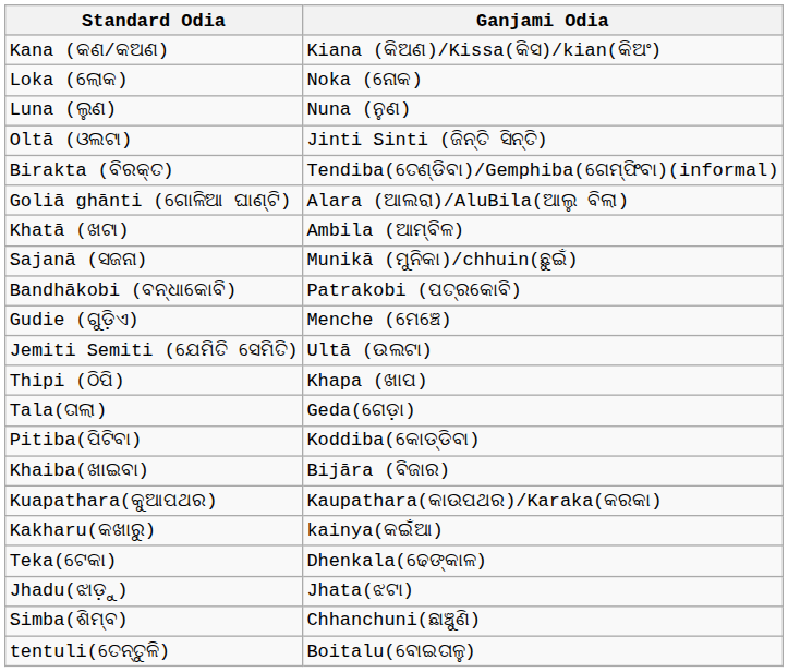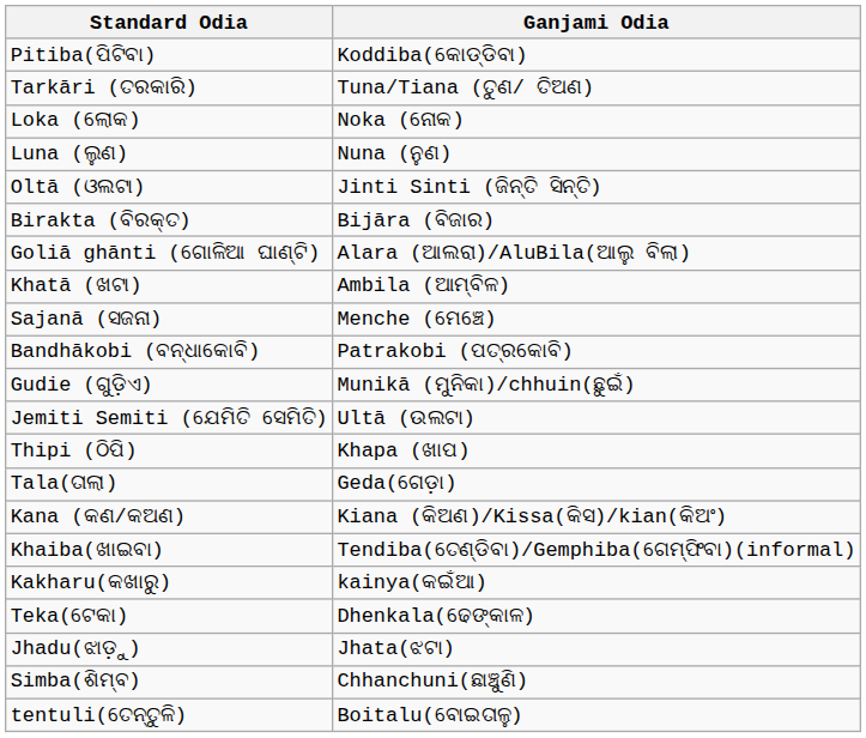rows swapped: Kana (କଣ/କଅଣ) <-> Pitiba(ପିଟିବା)
+ row: Tarkāri (ତରକାରି) | Tuna/Tiana (ତୁଣ/ ତିଅଣ)
Birakta (ବିରକ୍ତ) | Ganjami Odia: Tendiba(ତେଣ୍ଡିବା)/Gemphiba(ଗେମ୍ଫିବା)(informal) -> Bijāra (ବିଜାର)
Sajanā (ସଜନା) | Ganjami Odia: Munikā (ମୁନିକା)/chhuin(ଛୁଇଁ) -> Menche (ମେଞ୍ଚେ)
Gudie (ଗୁଡ଼ିଏ) | Ganjami Odia: Menche (ମେଞ୍ଚେ) -> Munikā (ମୁନିକା)/chhuin(ଛୁଇଁ)
Khaiba(ଖାଇବା) | Ganjami Odia: Bijāra (ବିଜାର) -> Tendiba(ତେଣ୍ଡିବା)/Gemphiba(ଗେମ୍ଫିବା)(informal)
- row: Kuapathara(କୁଆପଥର) | Kaupathara(କାଉପଥର)/Karaka(କରକା)
